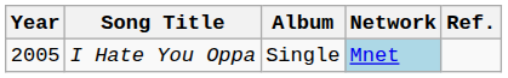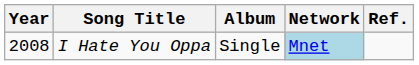I Hate You Oppa | Year: 2005 -> 2008
